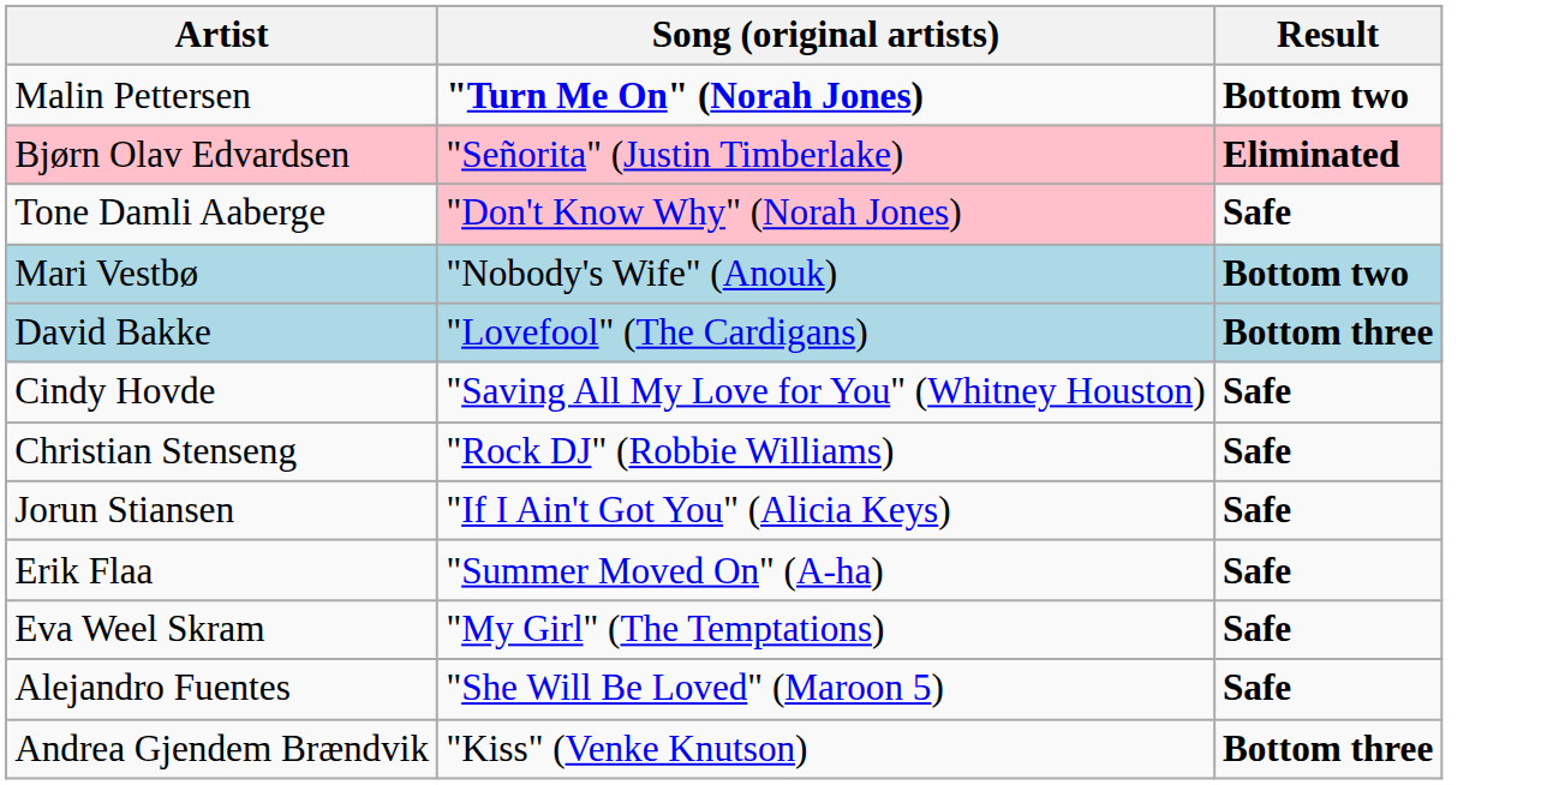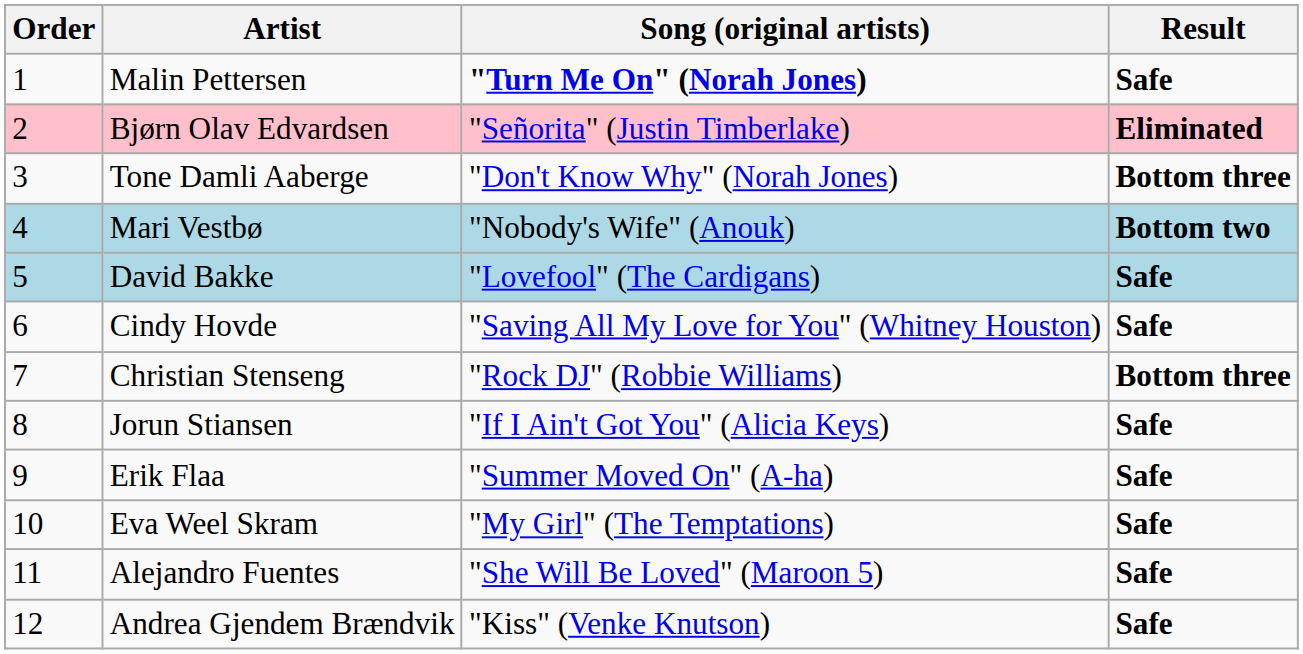+ column: Order | 1 | 2 | 3 | 4 | 5 | 6 | 7 | 8 | 9 | 10 | 11 | 12
Malin Pettersen | Result: Bottom two -> Safe
Tone Damli Aaberge | Song (original artists): pink background -> no background
Tone Damli Aaberge | Result: Safe -> Bottom three
David Bakke | Result: Bottom three -> Safe
Christian Stenseng | Result: Safe -> Bottom three
Andrea Gjendem Brændvik | Result: Bottom three -> Safe
